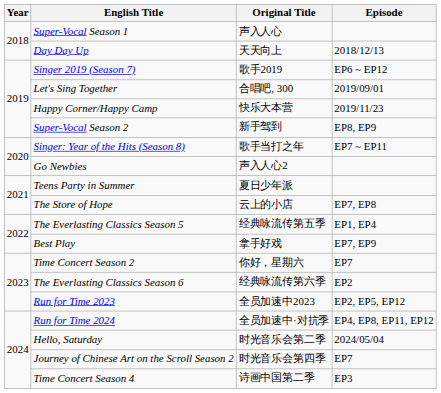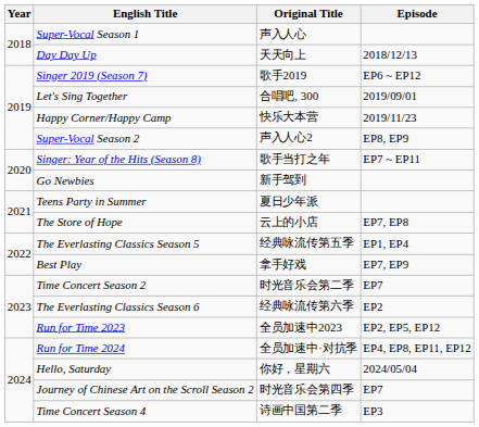Super-Vocal Season 2 | Original Title: 新手驾到 -> 声入人心2
Go Newbies | Original Title: 声入人心2 -> 新手驾到
Time Concert Season 2 | Original Title: 你好，星期六 -> 时光音乐会第二季
Hello, Saturday | Original Title: 时光音乐会第二季 -> 你好，星期六
